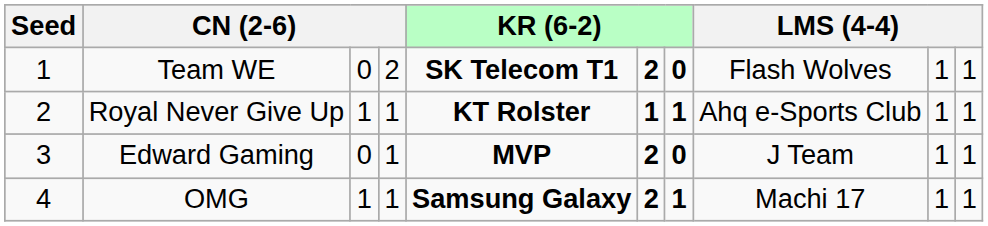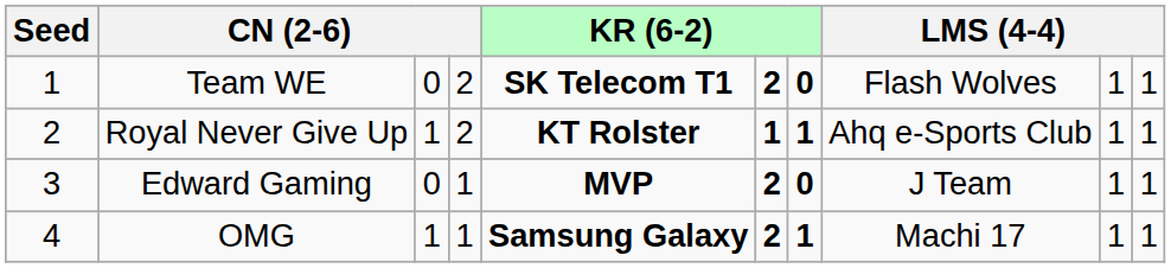Royal Never Give Up | column 4: 1 -> 2
